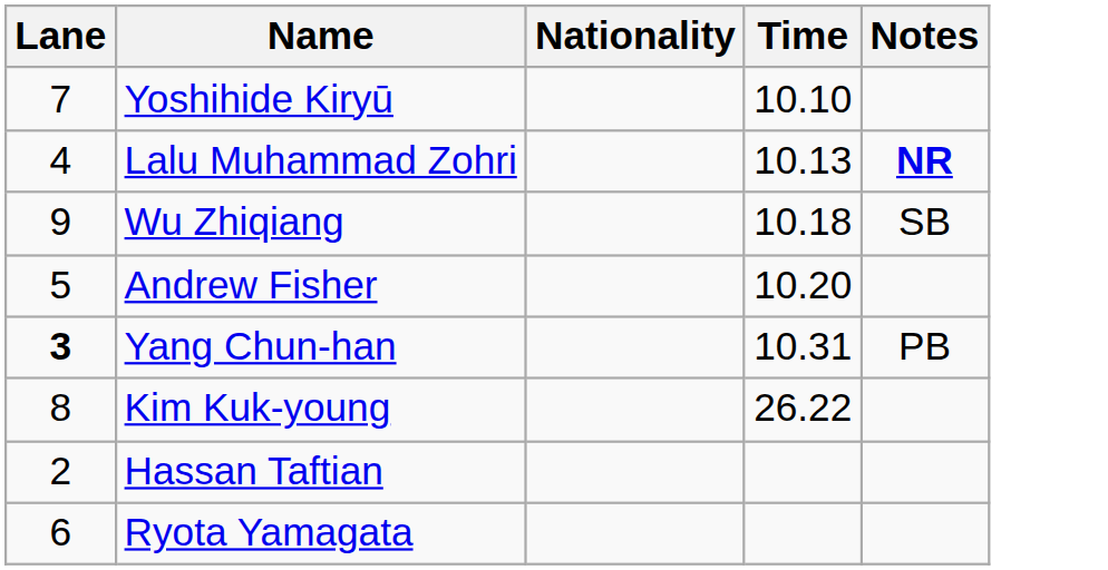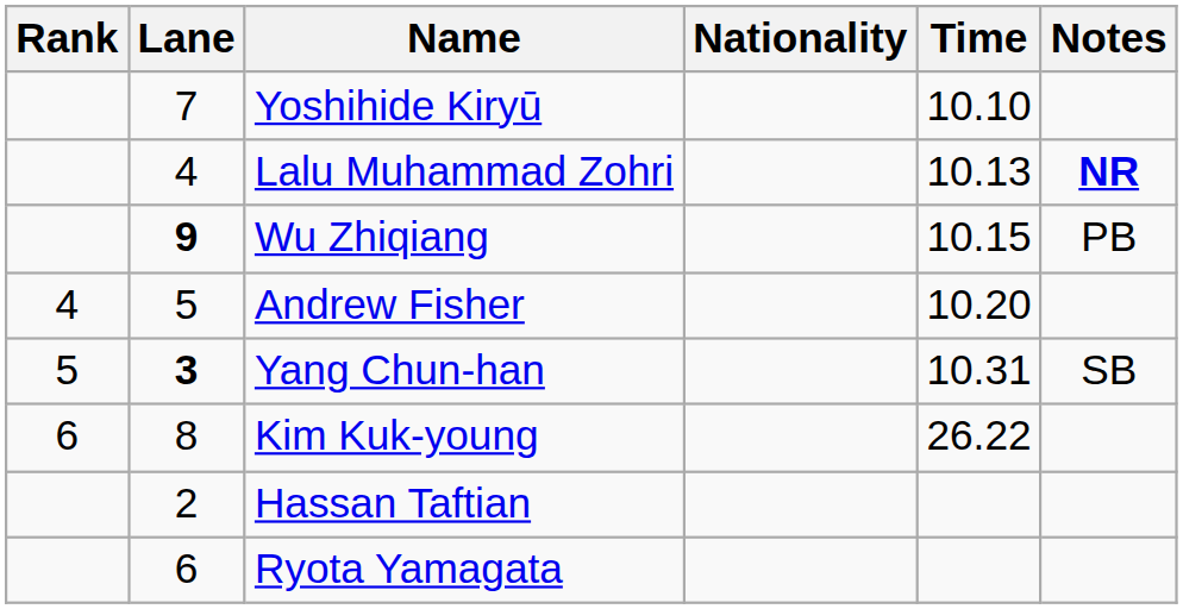+ column: Rank | 4 | 5 | 6
Wu Zhiqiang | Lane: normal -> bold
Wu Zhiqiang | Time: 10.18 -> 10.15
Wu Zhiqiang | Notes: SB -> PB
Yang Chun-han | Notes: PB -> SB
